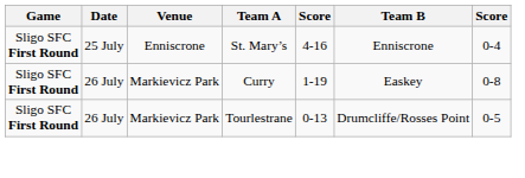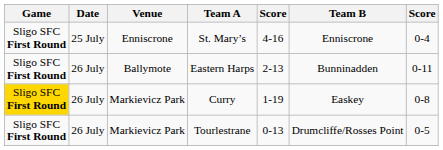+ row: Sligo SFC First Round | 26 July | Ballymote | Eastern Harps | 2-13 | Bunninadden | 0-11
Curry | Game: no background -> gold background
